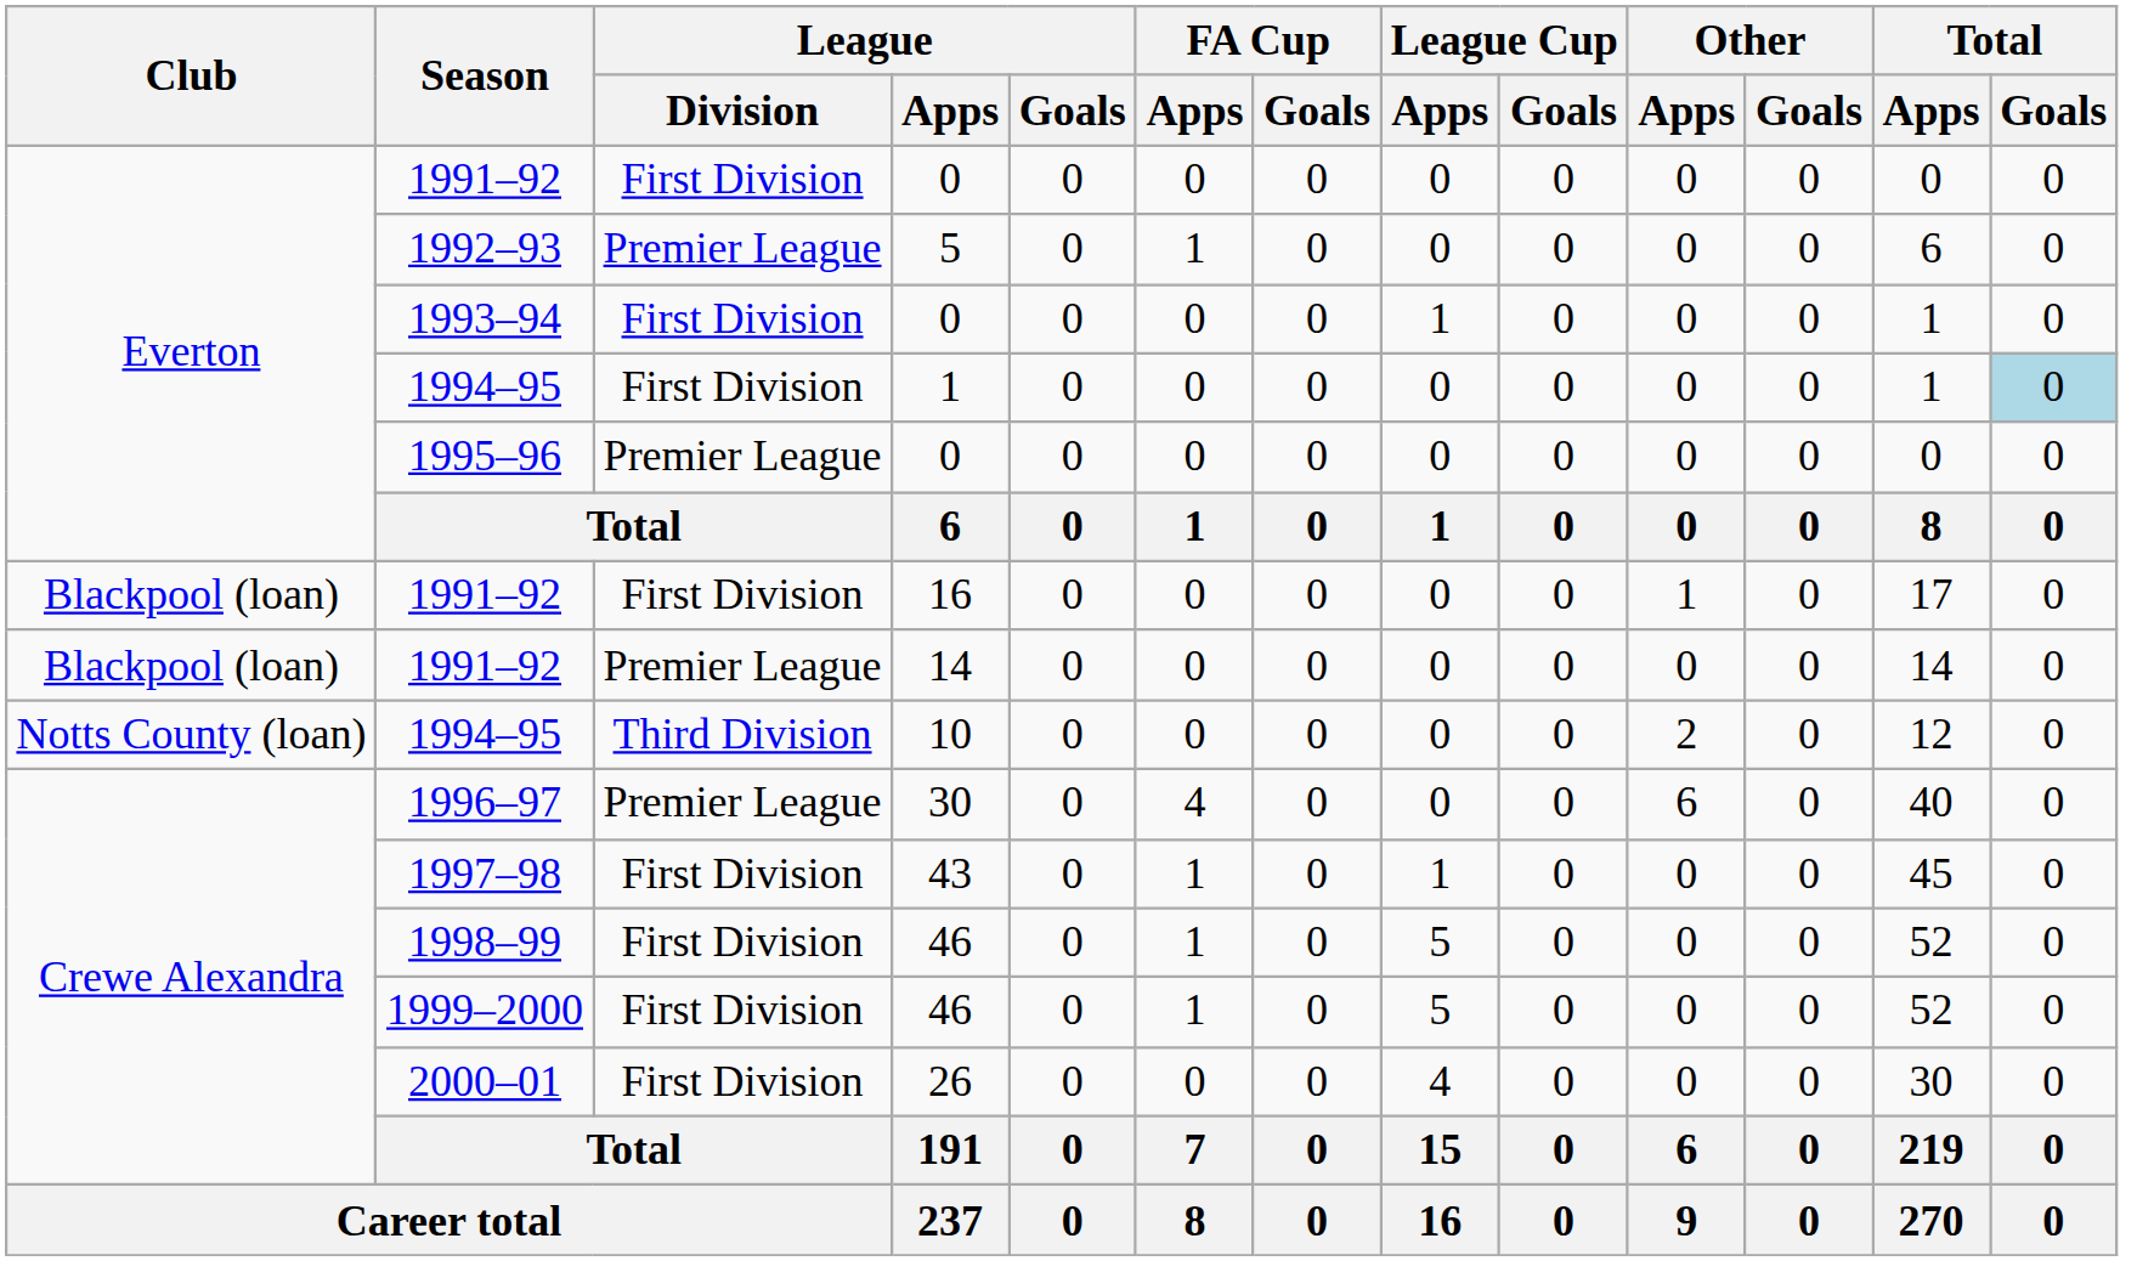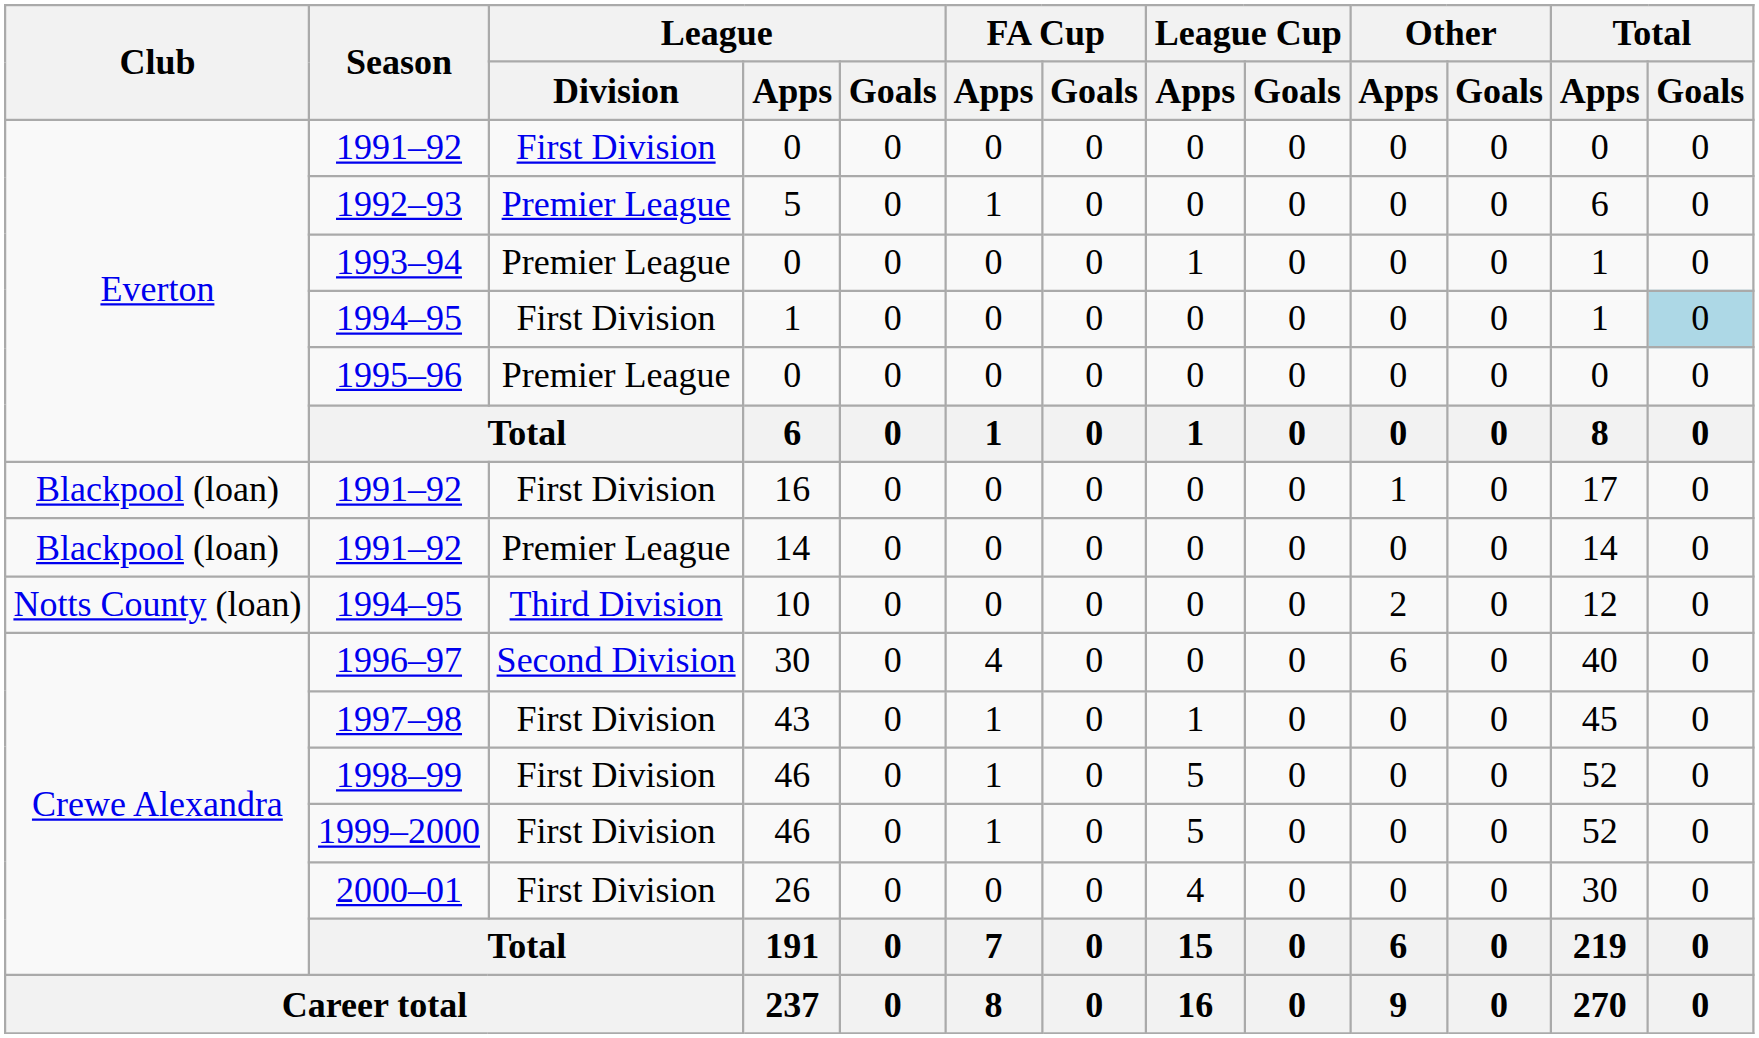1993–94 | League / Division: First Division -> Premier League
1996–97 | League / Division: Premier League -> Second Division
